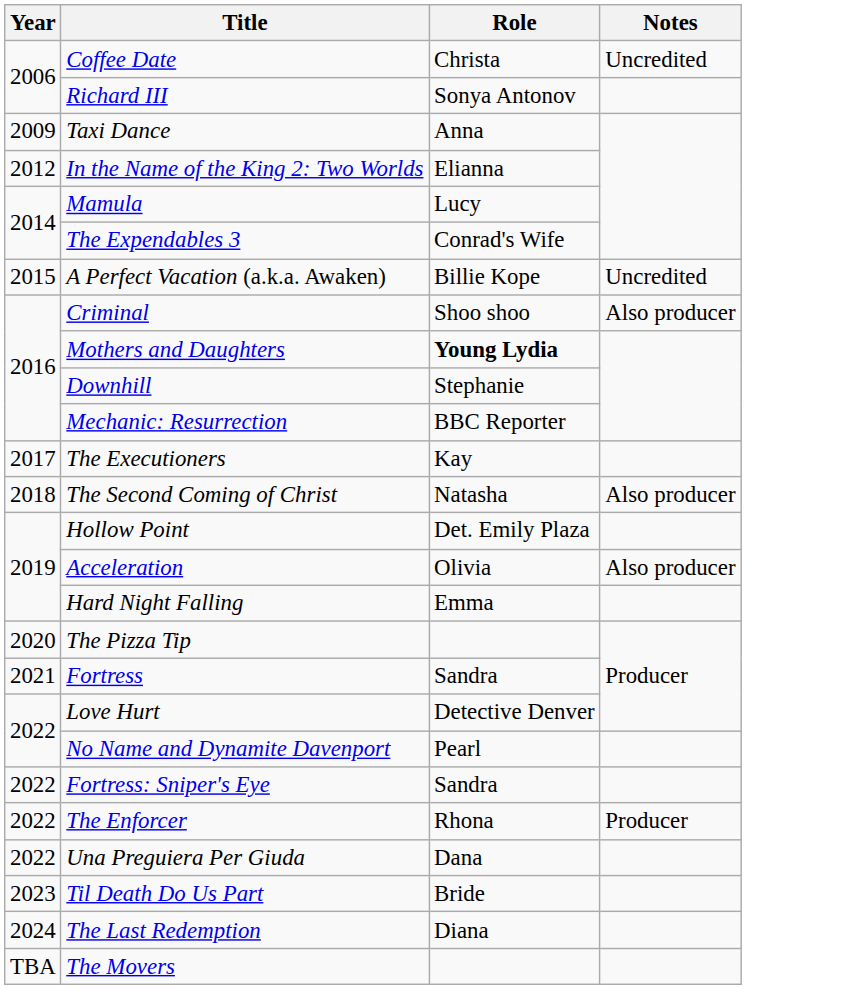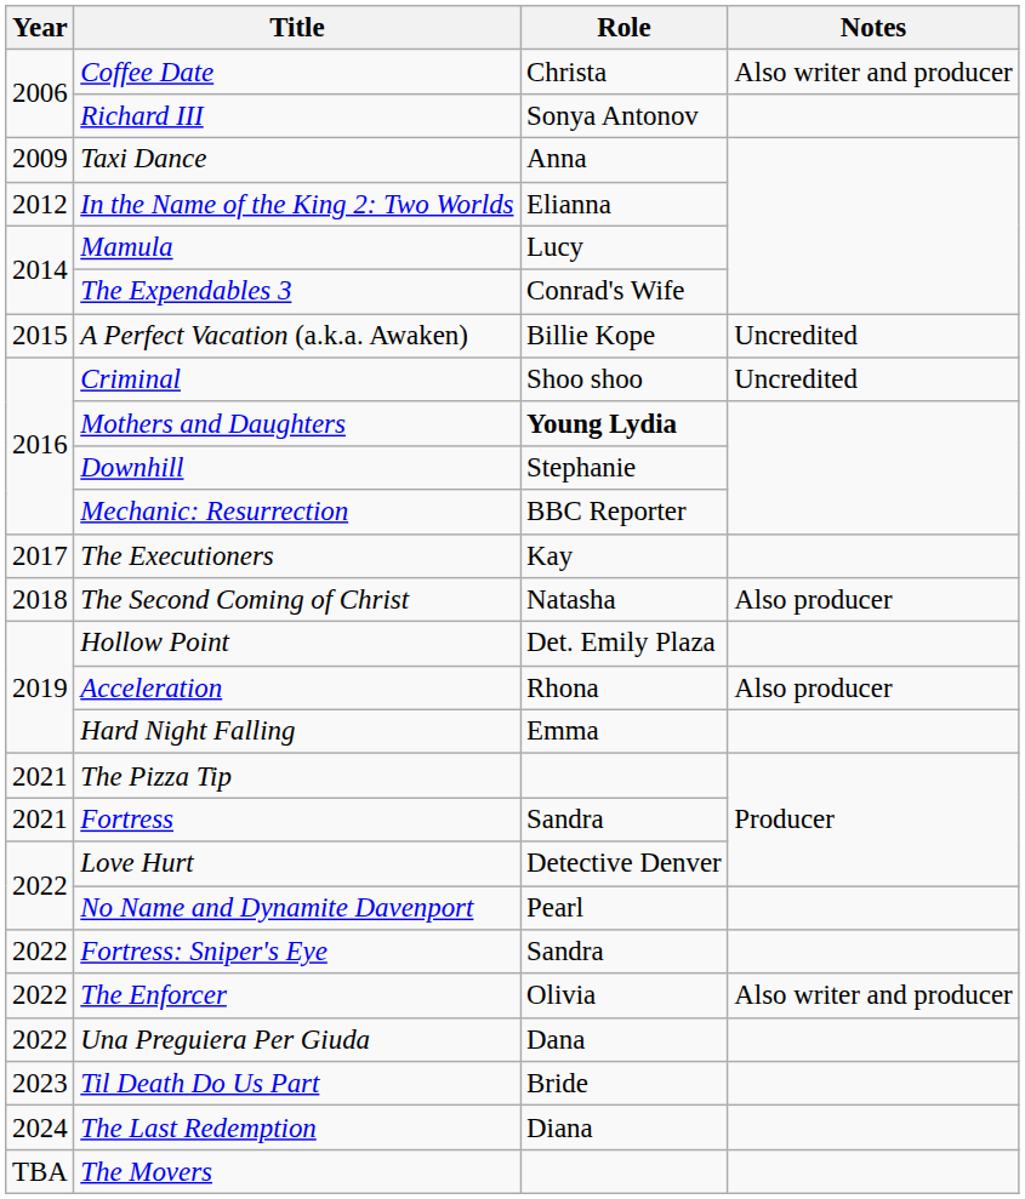Coffee Date | Notes: Uncredited -> Also writer and producer
Criminal | Notes: Also producer -> Uncredited
Acceleration | Role: Olivia -> Rhona
The Pizza Tip | Year: 2020 -> 2021
The Enforcer | Role: Rhona -> Olivia
The Enforcer | Notes: Producer -> Also writer and producer
